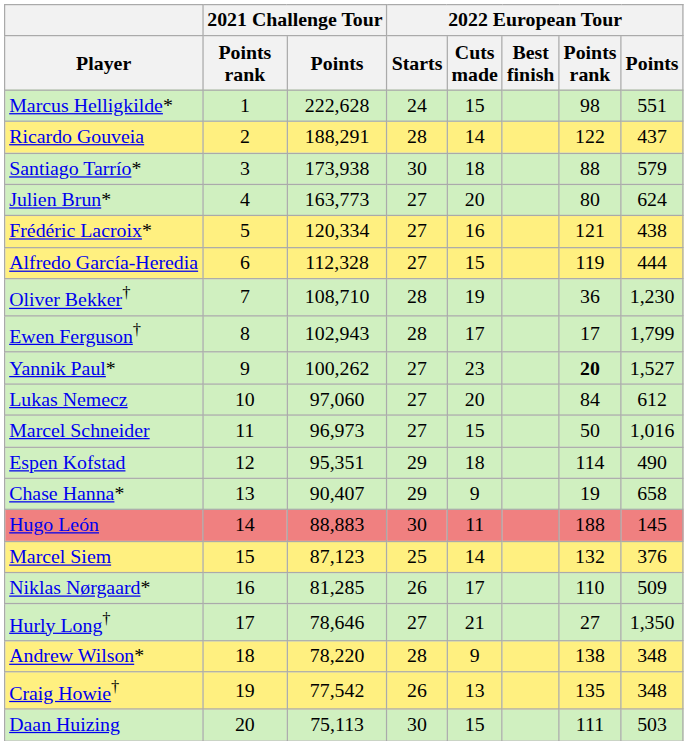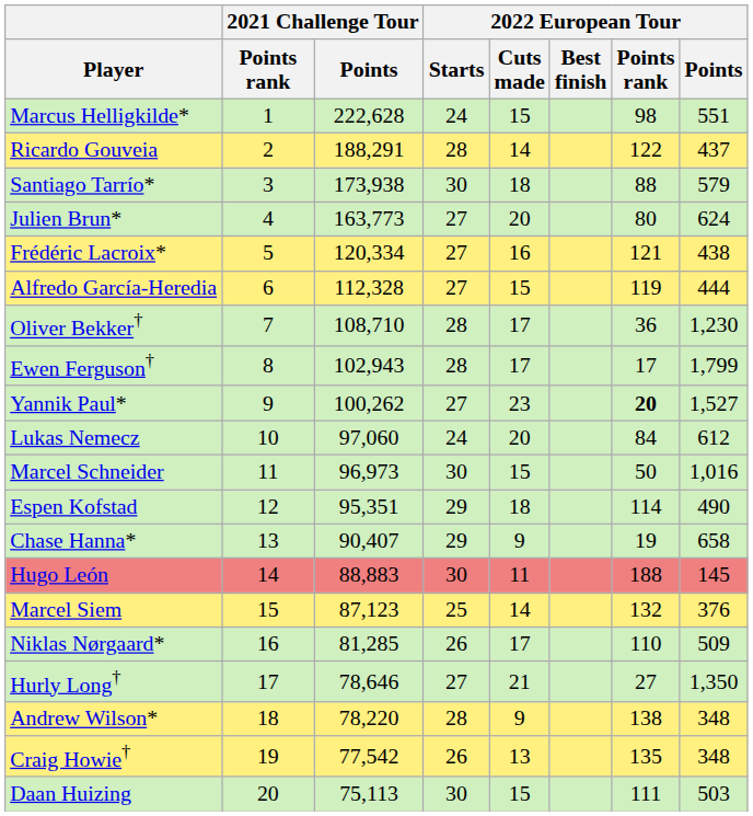Oliver Bekker† | 2022 European Tour / Cuts made: 19 -> 17
Lukas Nemecz | 2022 European Tour / Starts: 27 -> 24
Marcel Schneider | 2022 European Tour / Starts: 27 -> 30
